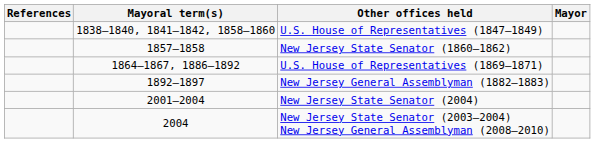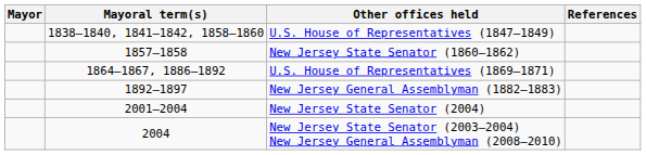columns swapped: Mayor <-> References
